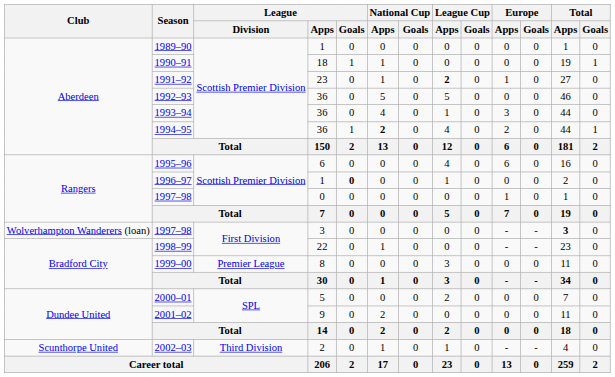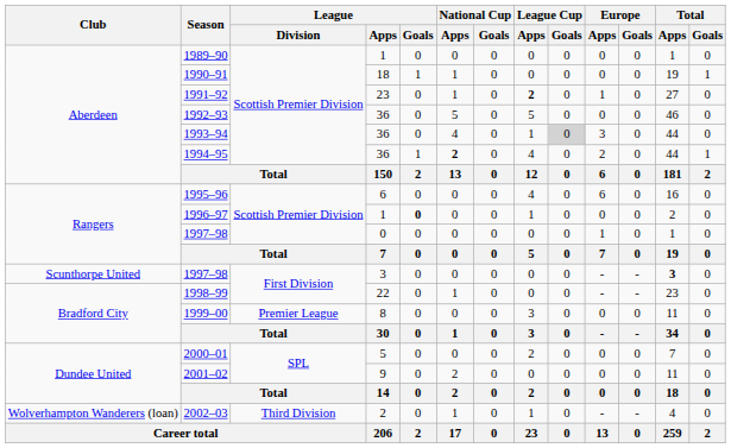1993–94 | League Cup / Goals: no background -> lightgrey background
1997–98 / 3 | Club: Wolverhampton Wanderers (loan) -> Scunthorpe United
2002–03 | Club: Scunthorpe United -> Wolverhampton Wanderers (loan)
